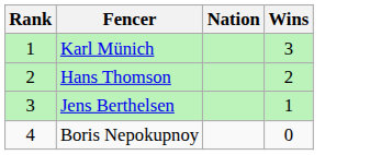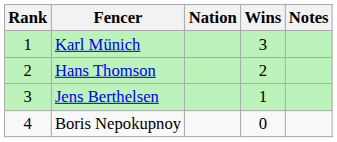+ column: Notes
